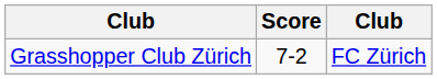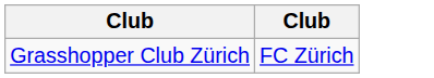- column: Score | 7-2
